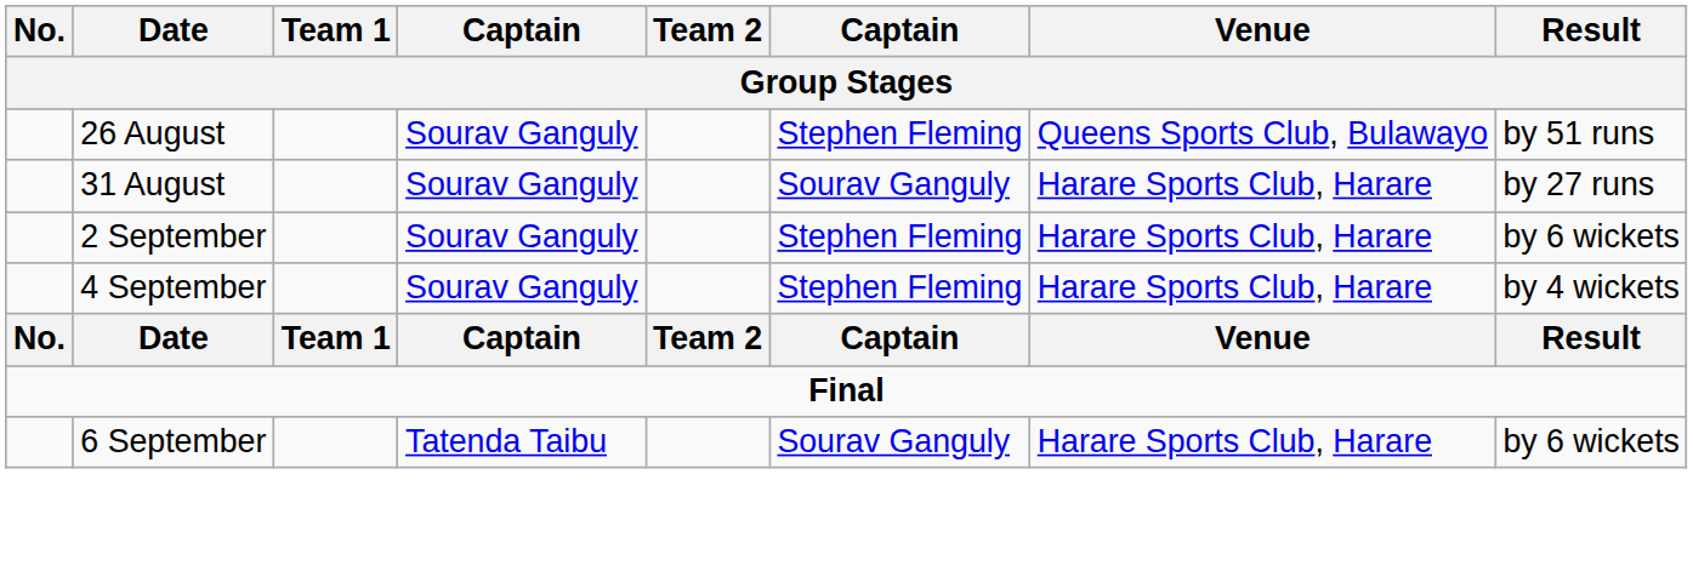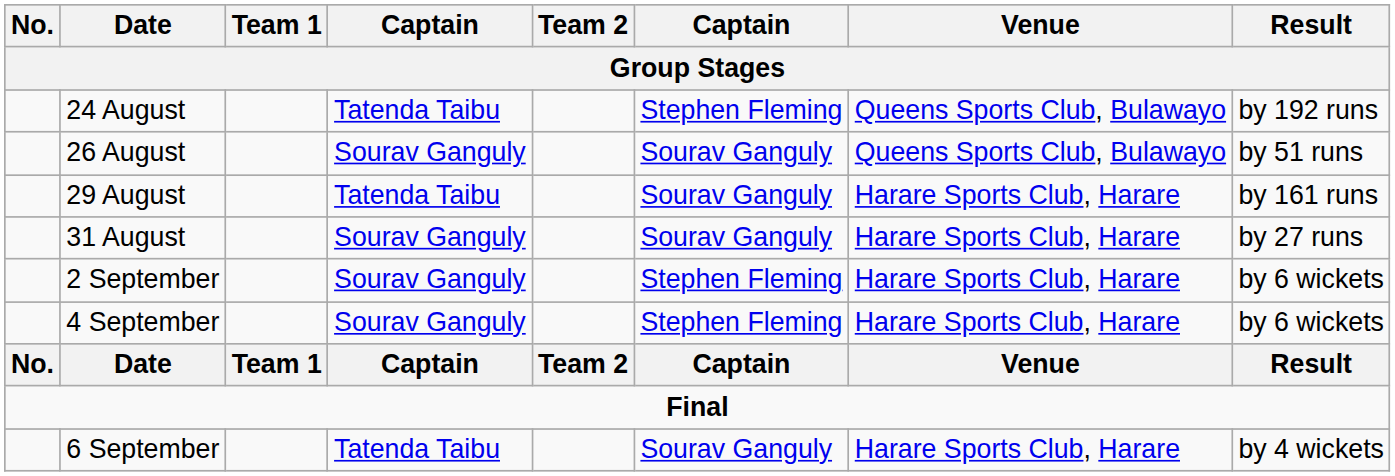+ row: 24 August | Tatenda Taibu | Stephen Fleming | Queens Sports Club, Bulawayo | by 192 runs
26 August | column 6: Stephen Fleming -> Sourav Ganguly
+ row: 29 August | Tatenda Taibu | Sourav Ganguly | Harare Sports Club, Harare | by 161 runs
4 September | Result: by 4 wickets -> by 6 wickets
6 September | Result: by 6 wickets -> by 4 wickets
